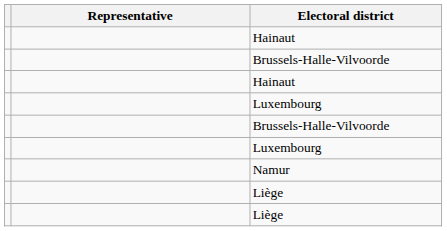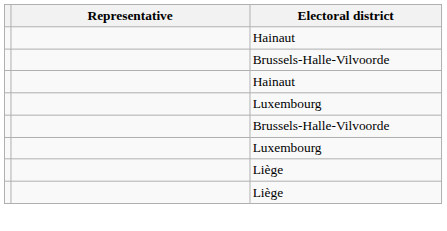- row: Namur
